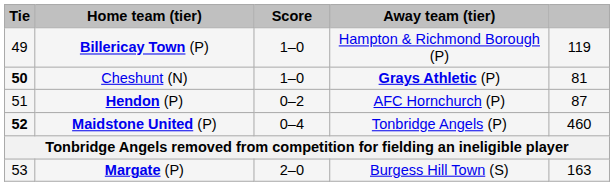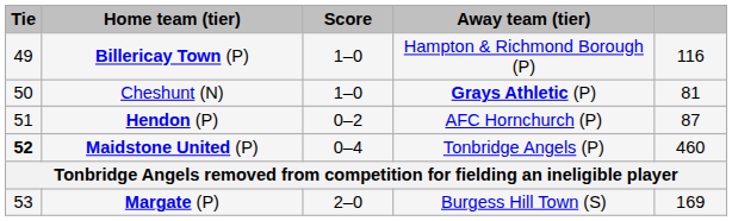Billericay Town (P) | column 5: 119 -> 116
Cheshunt (N) | Tie: bold -> normal
Margate (P) | column 5: 163 -> 169
